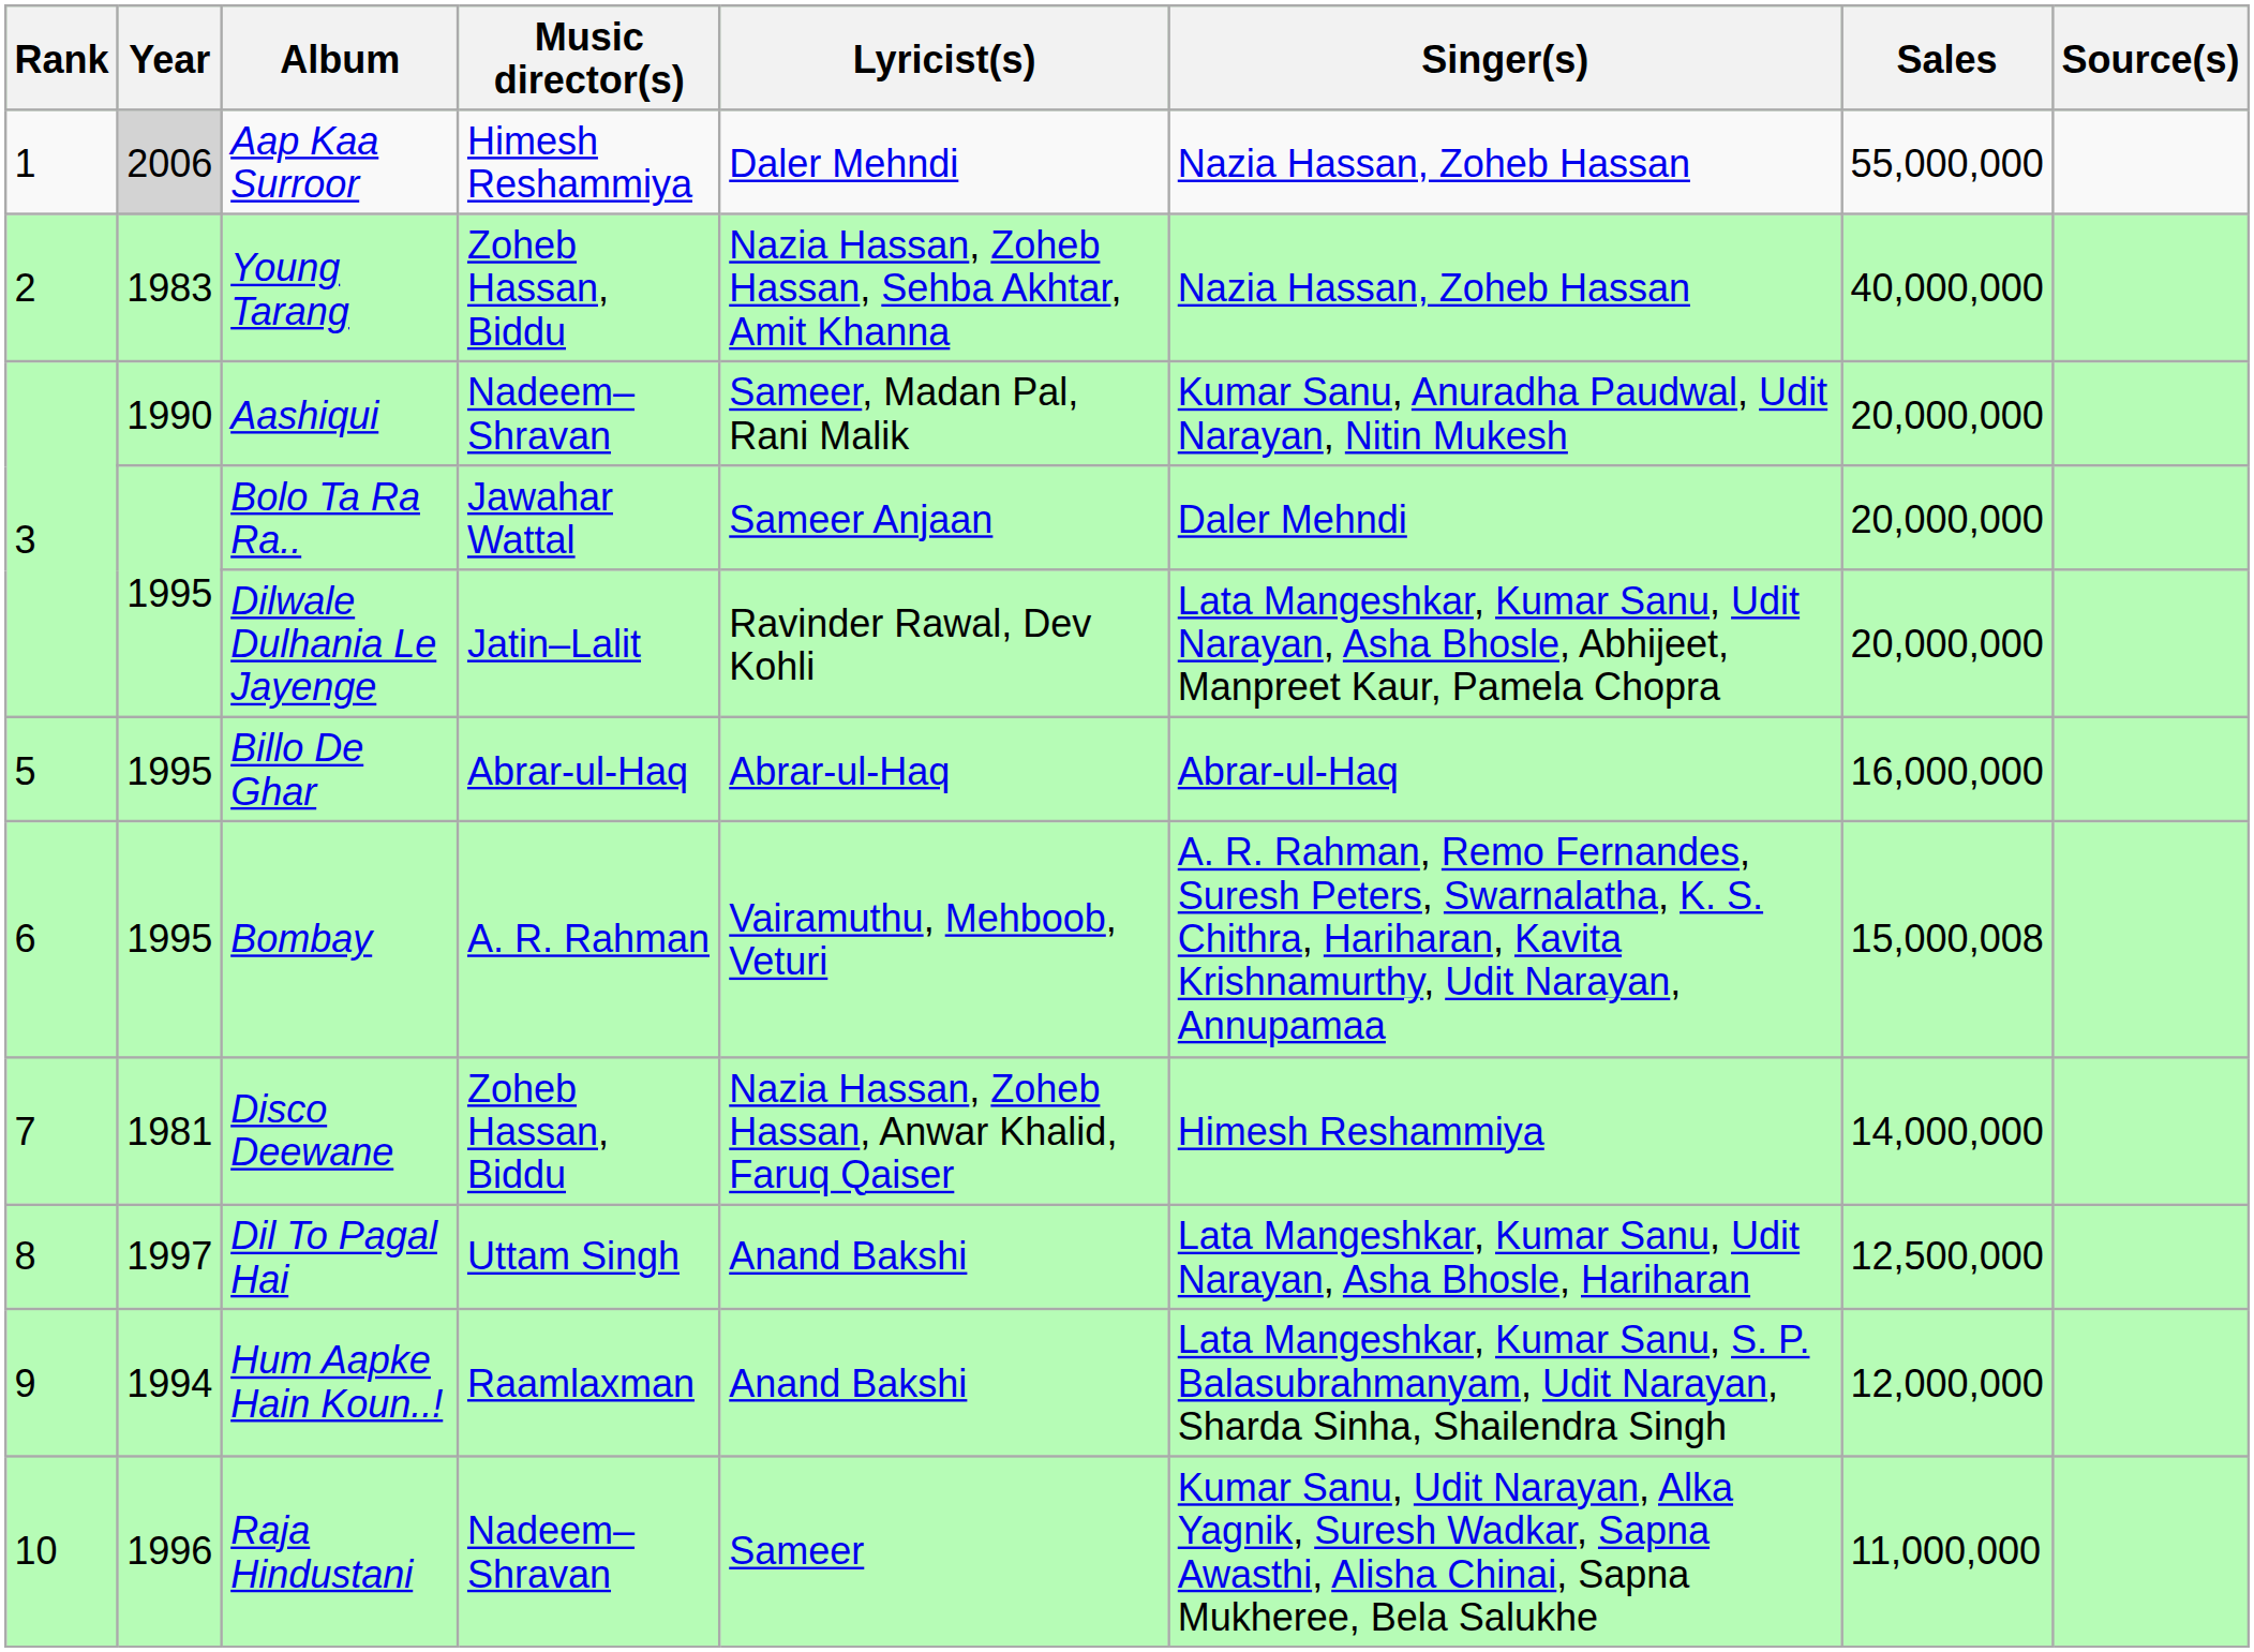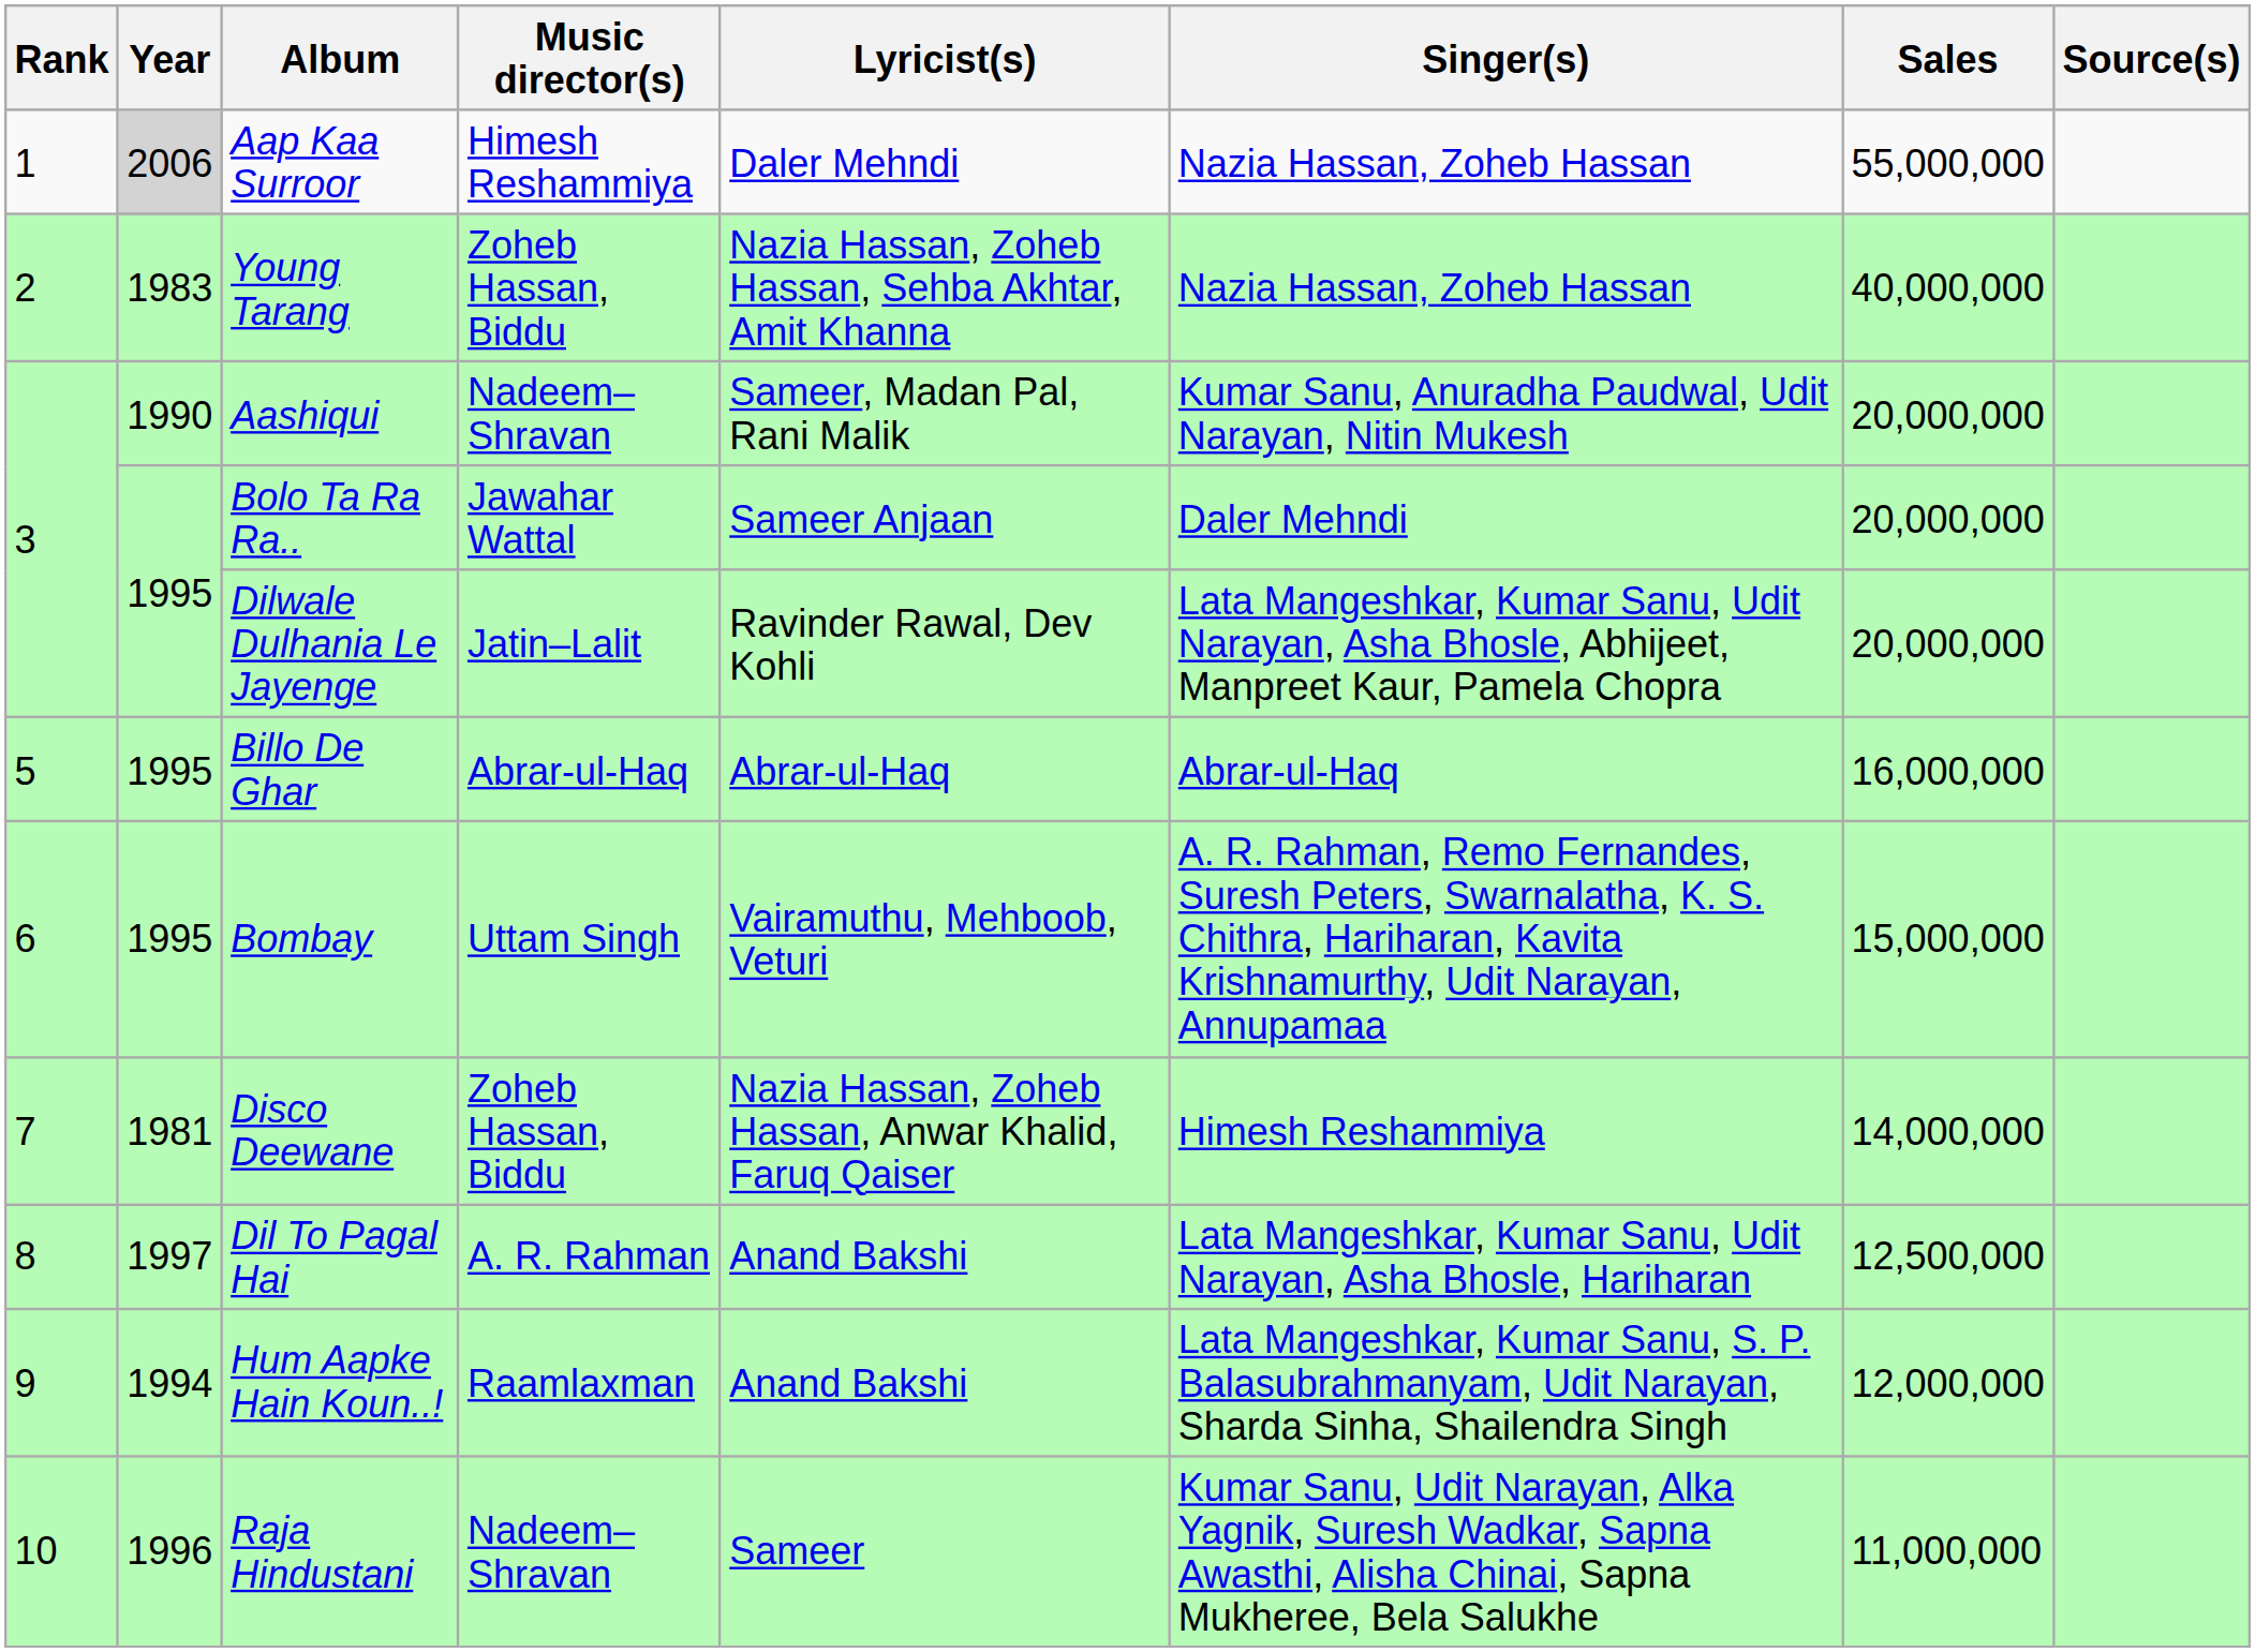Bombay | Music director(s): A. R. Rahman -> Uttam Singh
Bombay | Sales: 15,000,008 -> 15,000,000
Dil To Pagal Hai | Music director(s): Uttam Singh -> A. R. Rahman
